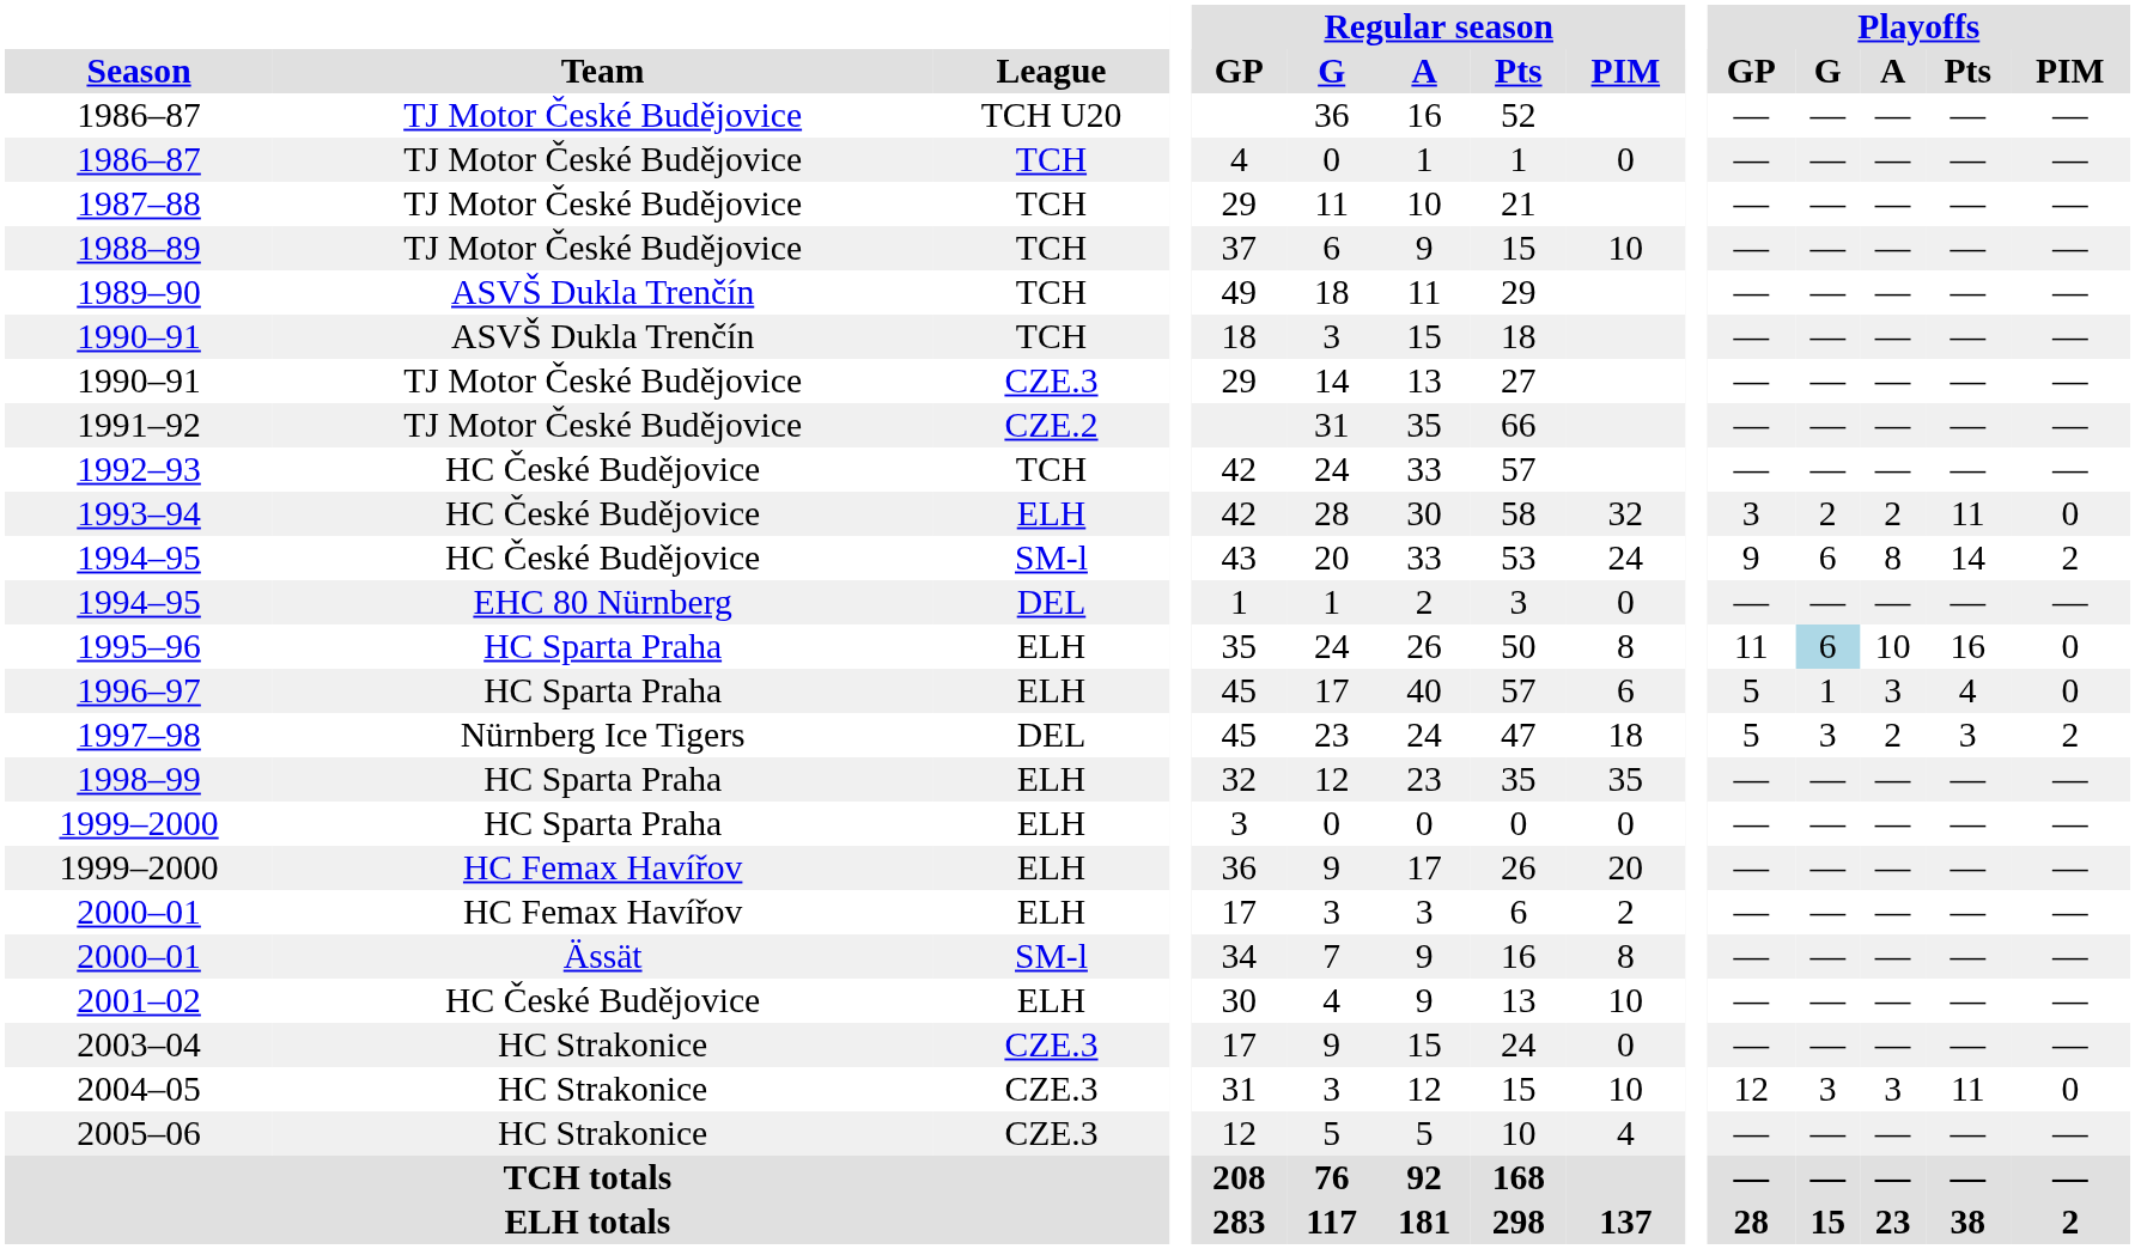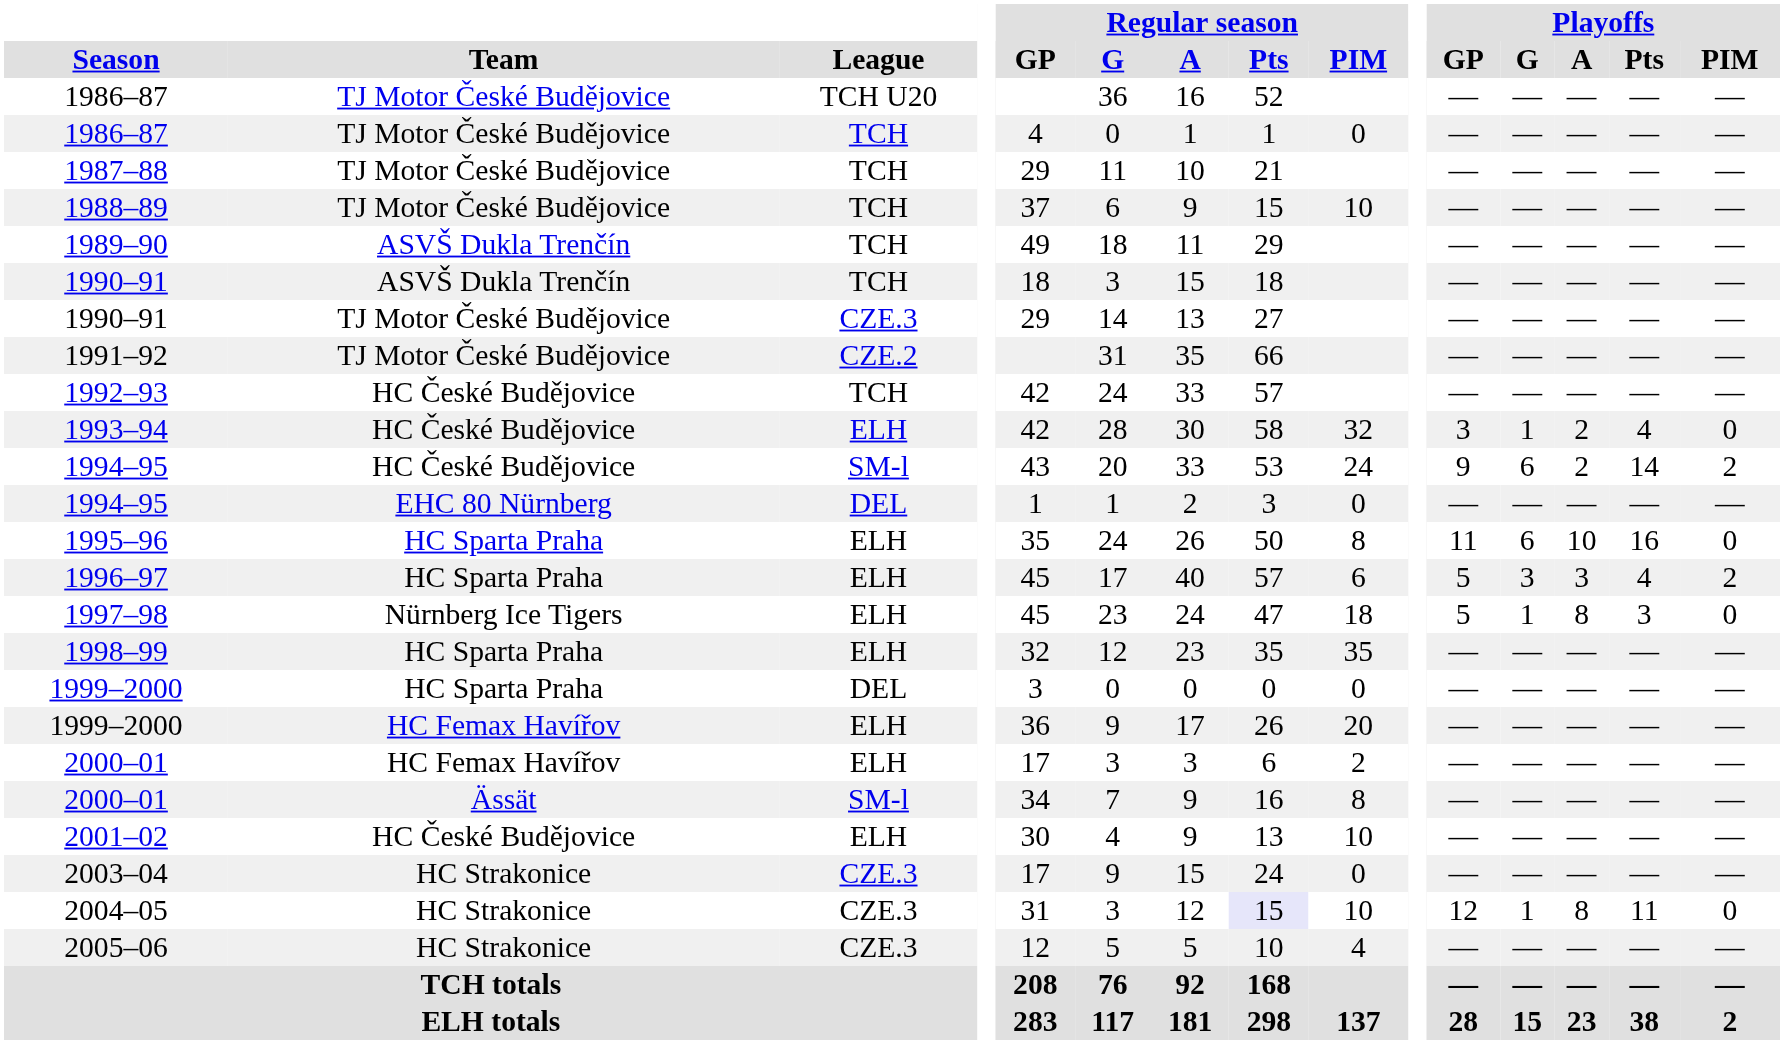1993–94 | Playoffs / G: 2 -> 1
1993–94 | Playoffs / Pts: 11 -> 4
1994–95 / HC České Budějovice | Playoffs / A: 8 -> 2
1995–96 | Playoffs / G: lightblue background -> no background
1996–97 | Playoffs / G: 1 -> 3
1996–97 | Playoffs / PIM: 0 -> 2
1997–98 | League: DEL -> ELH
1997–98 | Playoffs / G: 3 -> 1
1997–98 | Playoffs / A: 2 -> 8
1997–98 | Playoffs / PIM: 2 -> 0
1999–2000 / HC Sparta Praha | League: ELH -> DEL
2004–05 | Regular season / Pts: no background -> lavender background
2004–05 | Playoffs / G: 3 -> 1
2004–05 | Playoffs / A: 3 -> 8
